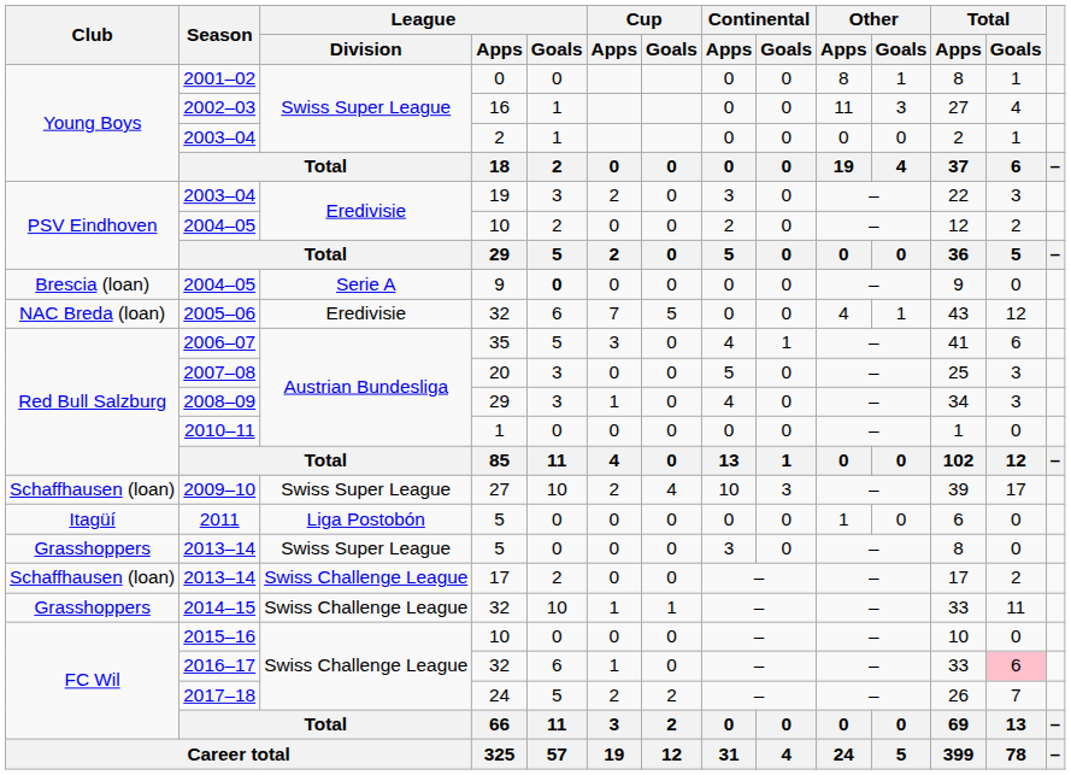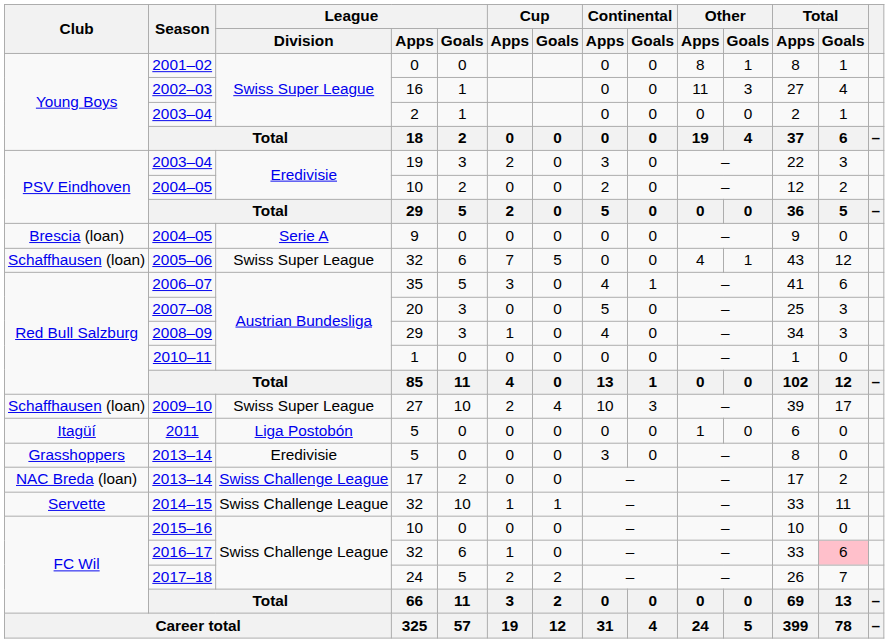2004–05 / 9 | League / Goals: bold -> normal
2005–06 | Club: NAC Breda (loan) -> Schaffhausen (loan)
2005–06 | League / Division: Eredivisie -> Swiss Super League
2013–14 / 5 | League / Division: Swiss Super League -> Eredivisie
2013–14 / 17 | Club: Schaffhausen (loan) -> NAC Breda (loan)
2014–15 | Club: Grasshoppers -> Servette
